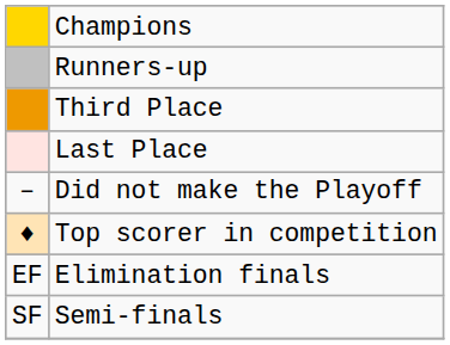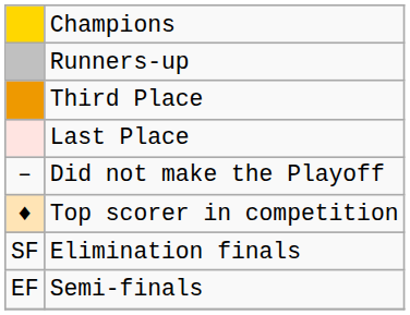Elimination finals | column 1: EF -> SF
Semi-finals | column 1: SF -> EF
